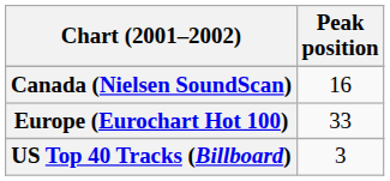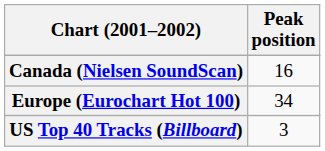Europe (Eurochart Hot 100) | Peak position: 33 -> 34
